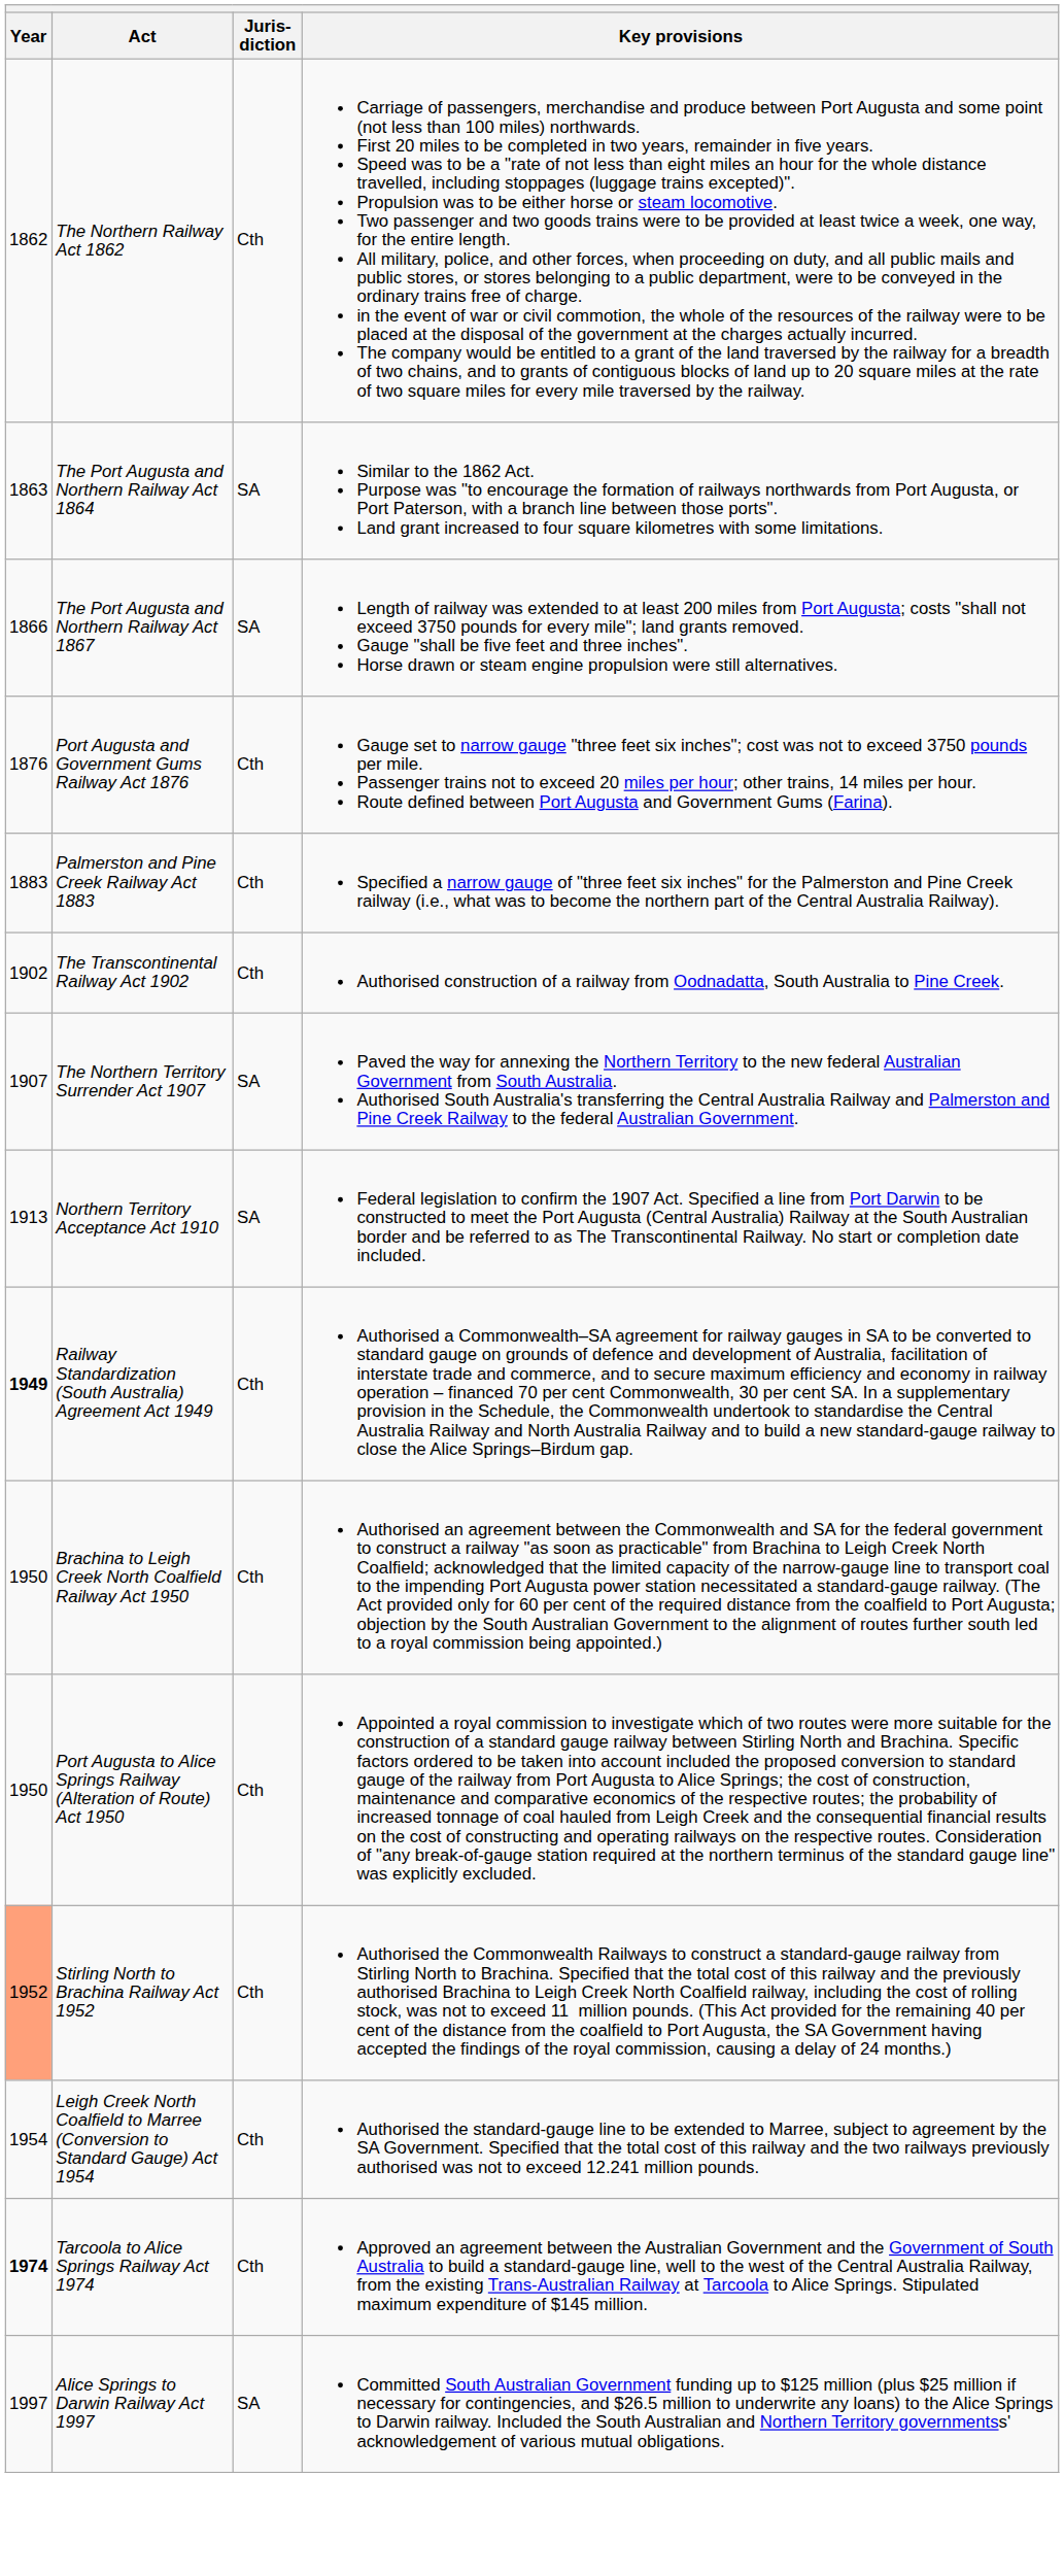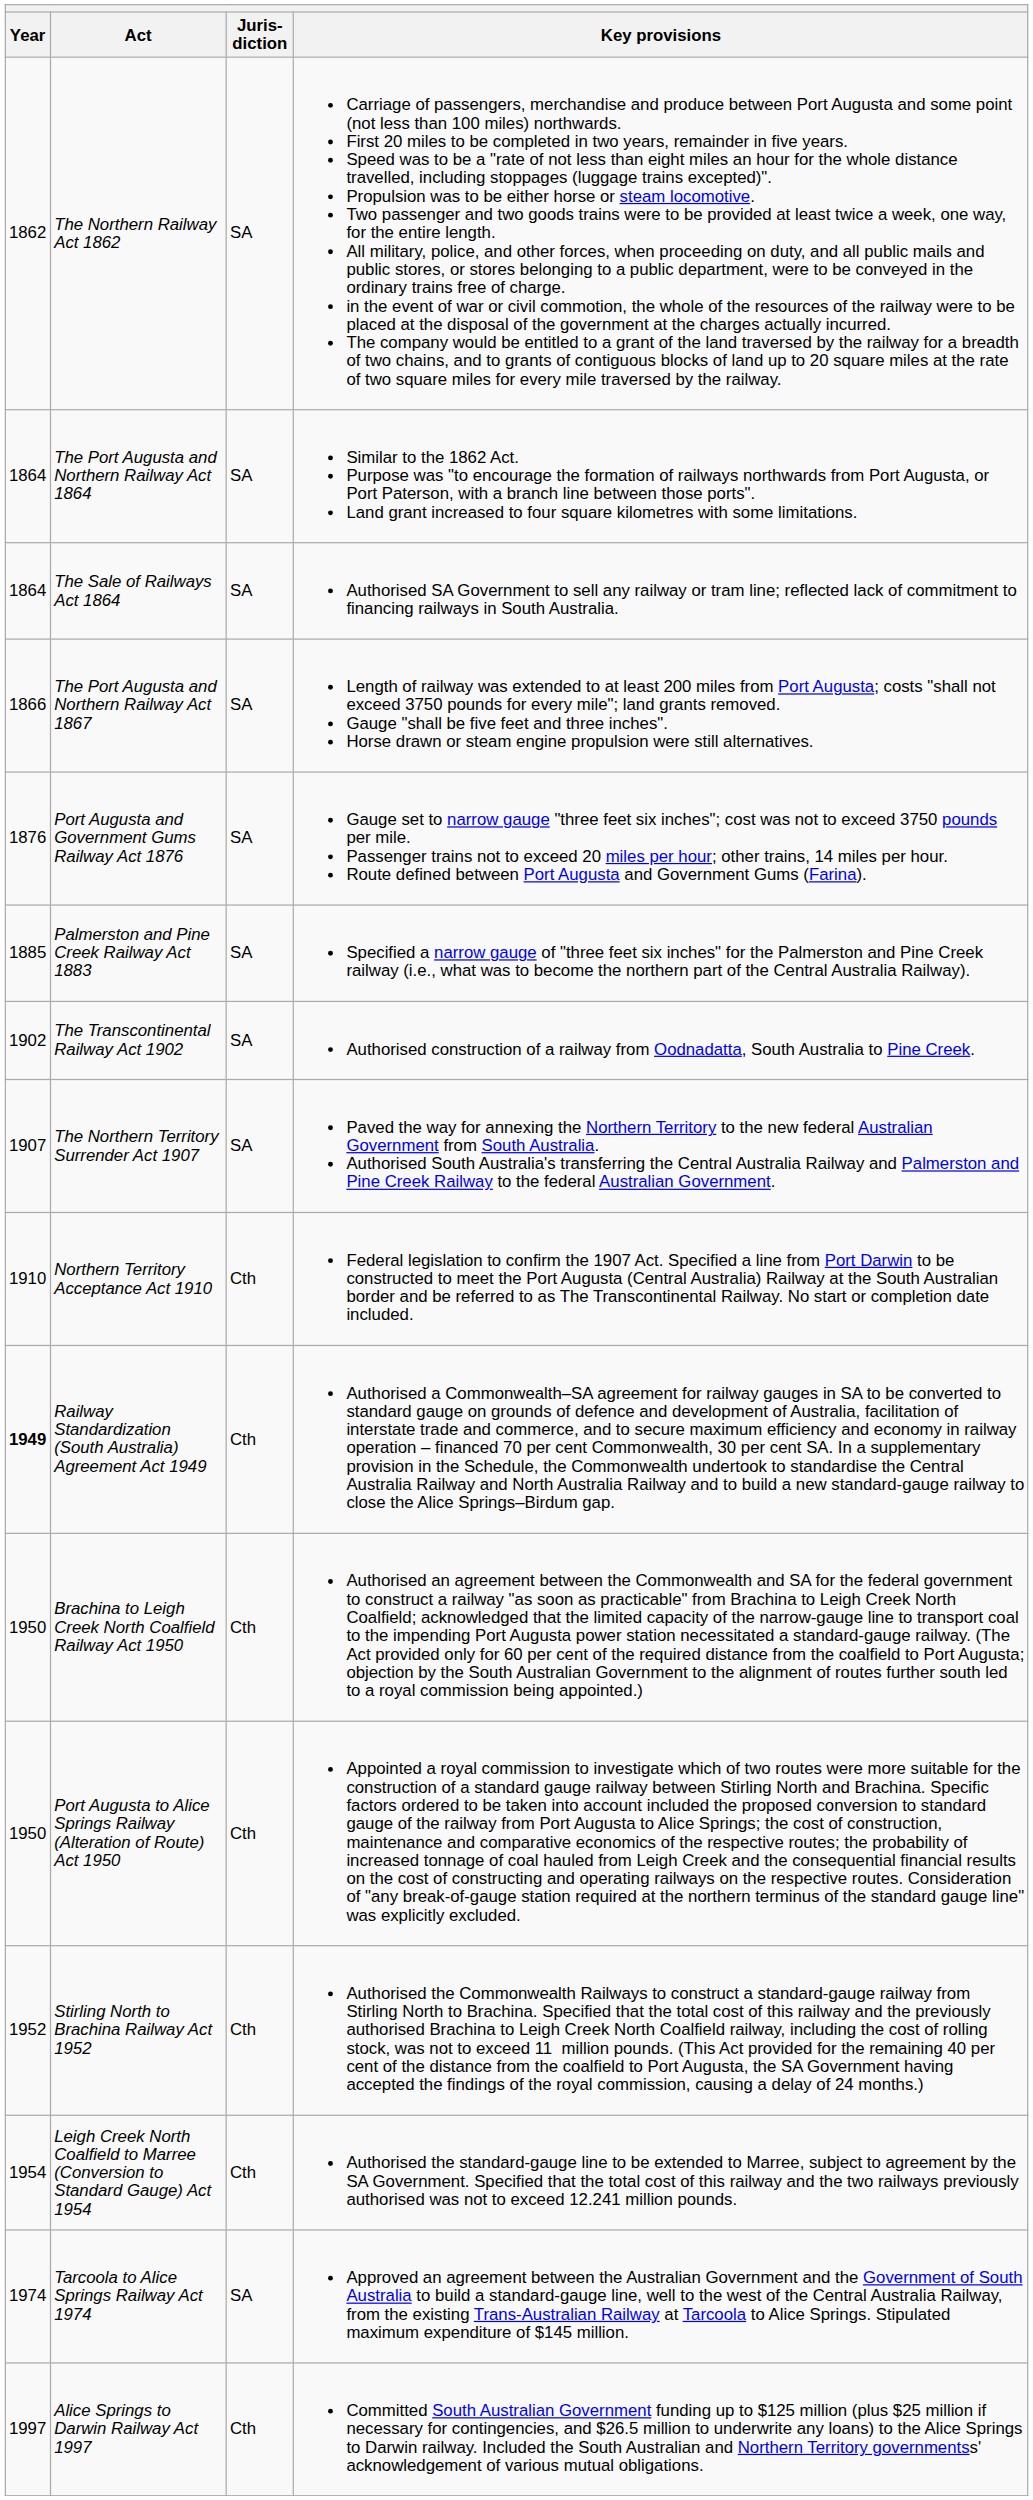The Northern Railway Act 1862 | Juris-diction: Cth -> SA
The Port Augusta and Northern Railway Act 1864 | Year: 1863 -> 1864
+ row: 1864 | The Sale of Railways Act 1864 | SA | Authorised SA Government to sell any railway or tram line; reflected lack of commitment to financing railways in South Australia.
Port Augusta and Government Gums Railway Act 1876 | Juris-diction: Cth -> SA
Palmerston and Pine Creek Railway Act 1883 | Year: 1883 -> 1885
Palmerston and Pine Creek Railway Act 1883 | Juris-diction: Cth -> SA
The Transcontinental Railway Act 1902 | Juris-diction: Cth -> SA
Northern Territory Acceptance Act 1910 | Year: 1913 -> 1910
Northern Territory Acceptance Act 1910 | Juris-diction: SA -> Cth
Stirling North to Brachina Railway Act 1952 | Year: lightsalmon background -> no background
Tarcoola to Alice Springs Railway Act 1974 | Year: bold -> normal
Tarcoola to Alice Springs Railway Act 1974 | Juris-diction: Cth -> SA
Alice Springs to Darwin Railway Act 1997 | Juris-diction: SA -> Cth
